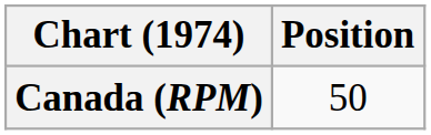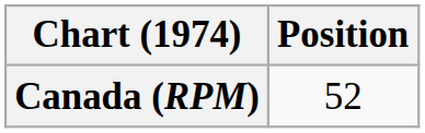Canada (RPM) | Position: 50 -> 52
